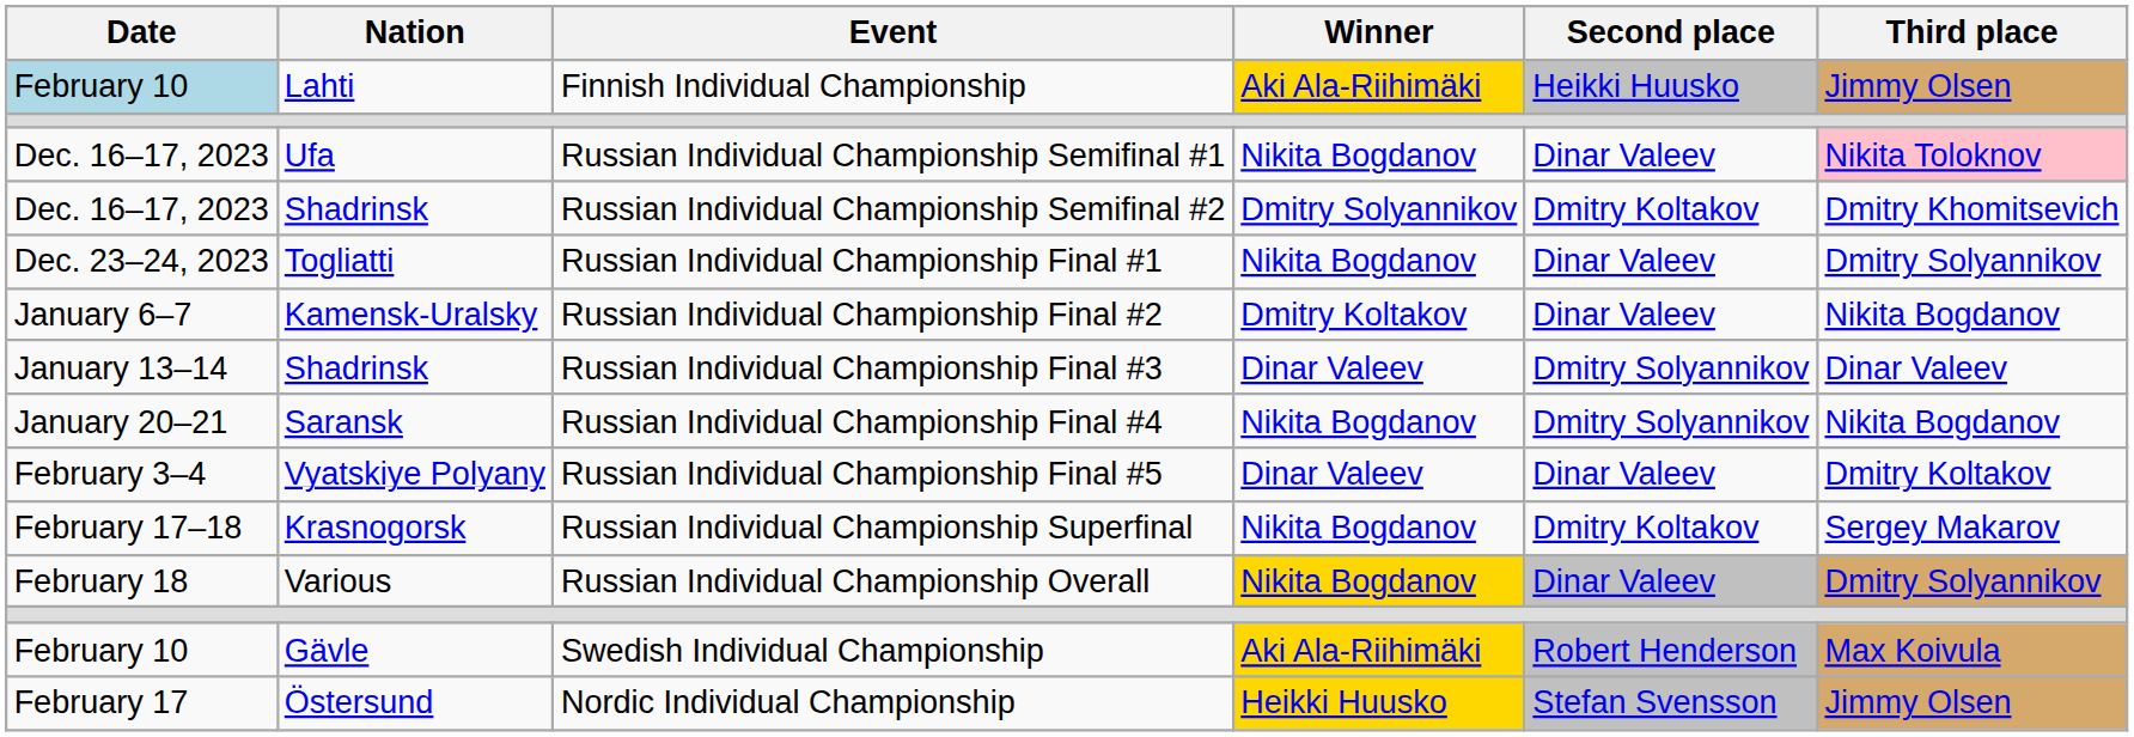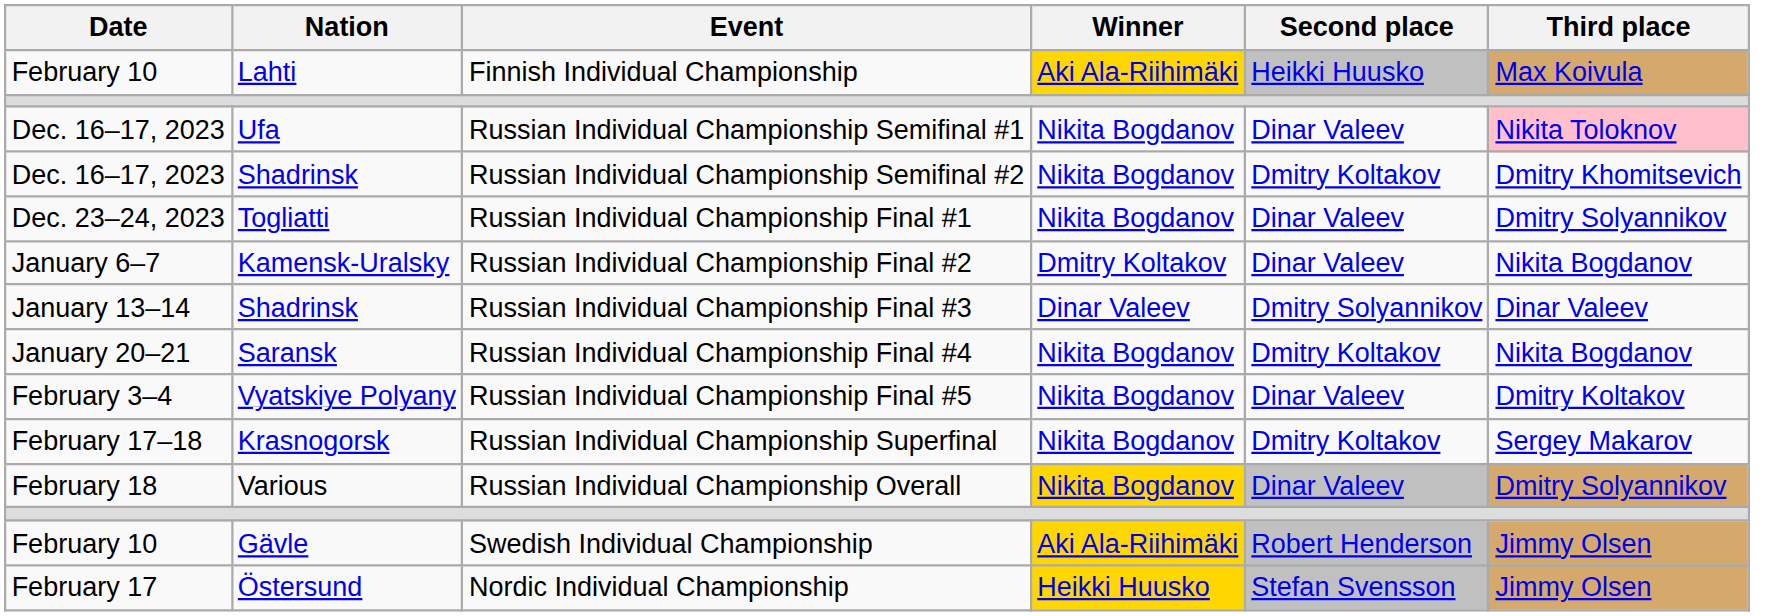Finnish Individual Championship | Date: lightblue background -> no background
Finnish Individual Championship | Third place: Jimmy Olsen -> Max Koivula
Russian Individual Championship Semifinal #2 | Winner: Dmitry Solyannikov -> Nikita Bogdanov
Russian Individual Championship Final #4 | Second place: Dmitry Solyannikov -> Dmitry Koltakov
Russian Individual Championship Final #5 | Winner: Dinar Valeev -> Nikita Bogdanov
Swedish Individual Championship | Third place: Max Koivula -> Jimmy Olsen
